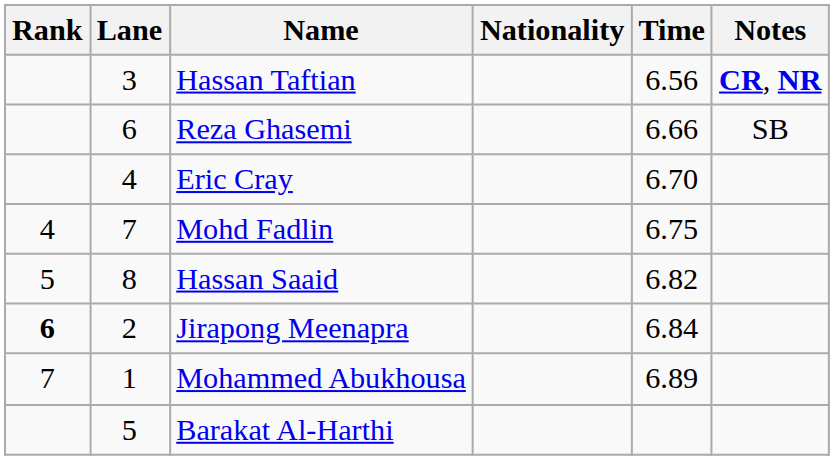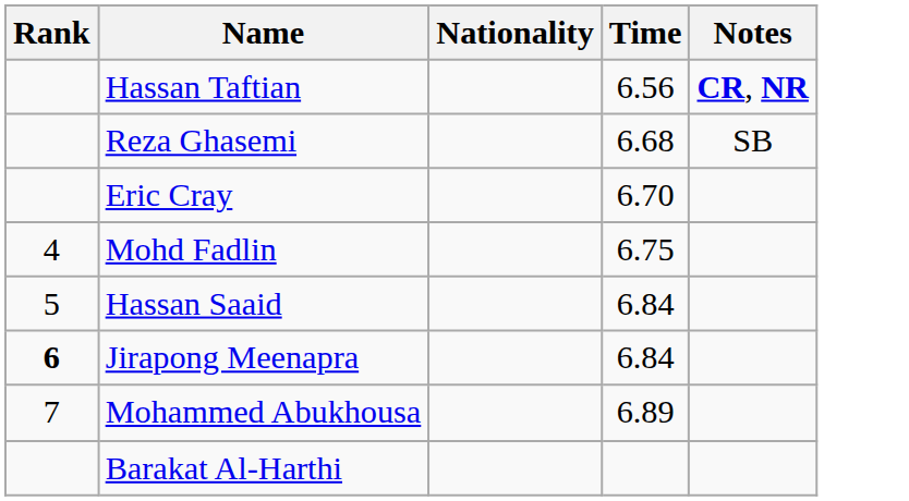- column: Lane | 3 | 6 | 4 | 7 | 8 | 2 | 1 | 5
Reza Ghasemi | Time: 6.66 -> 6.68
Hassan Saaid | Time: 6.82 -> 6.84
